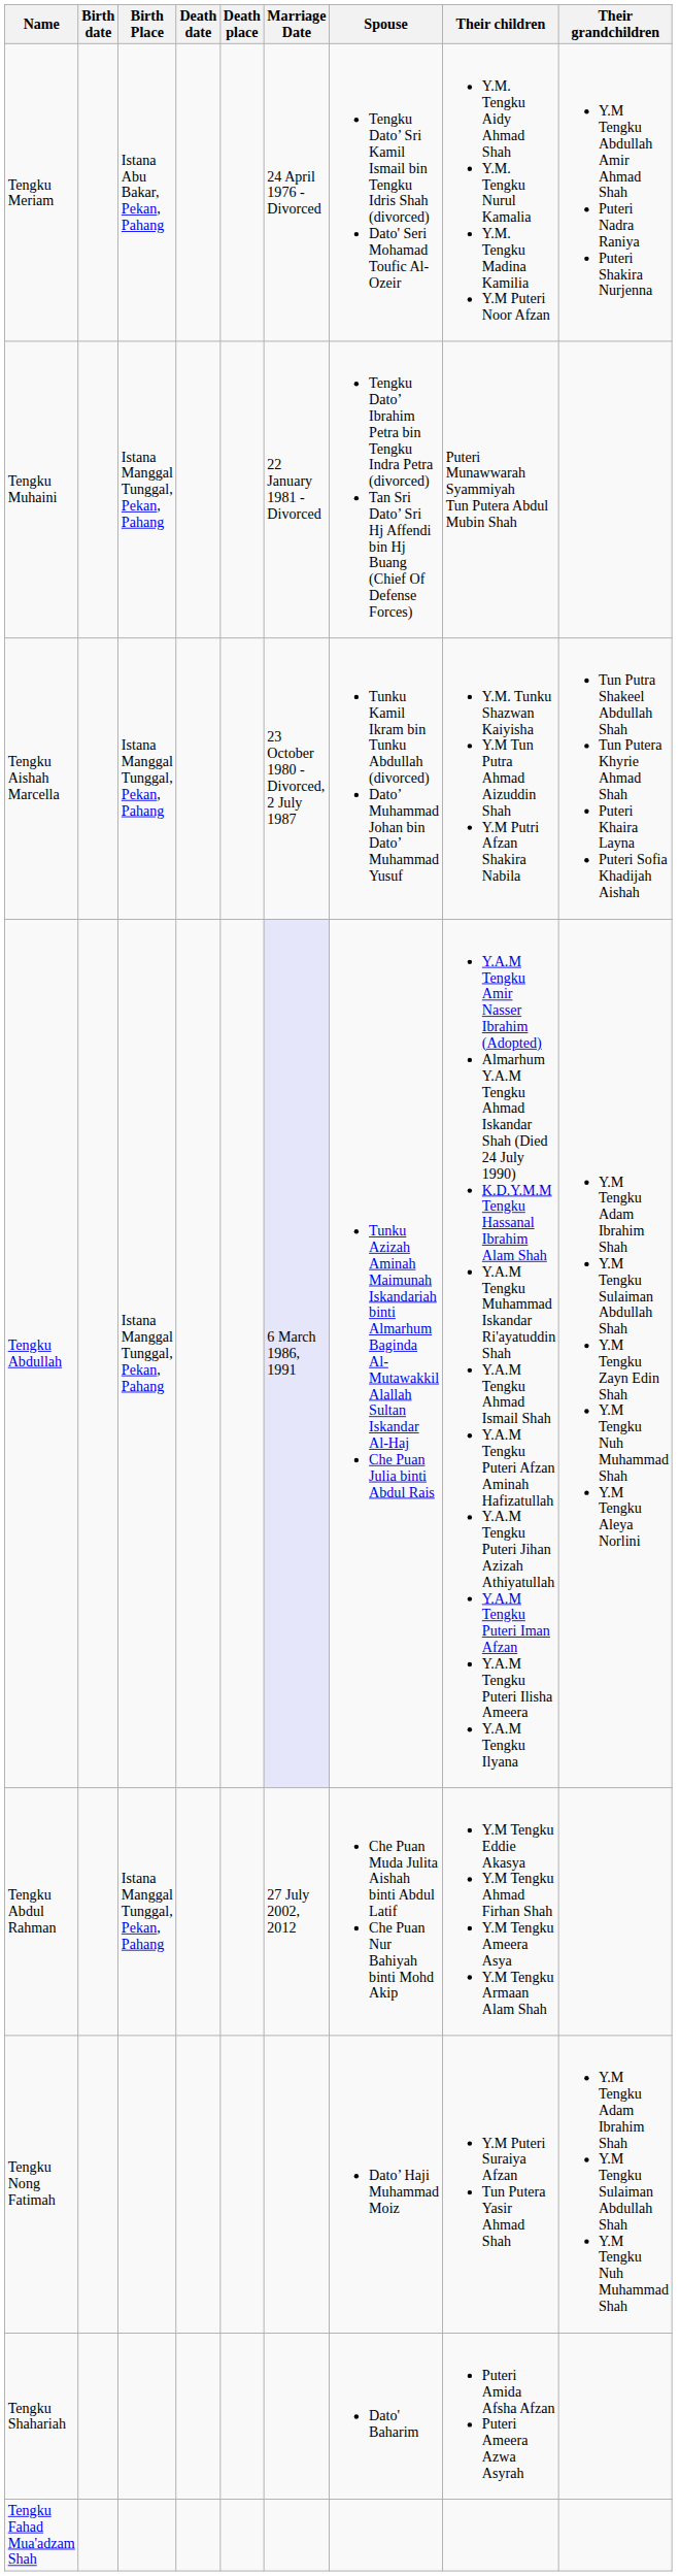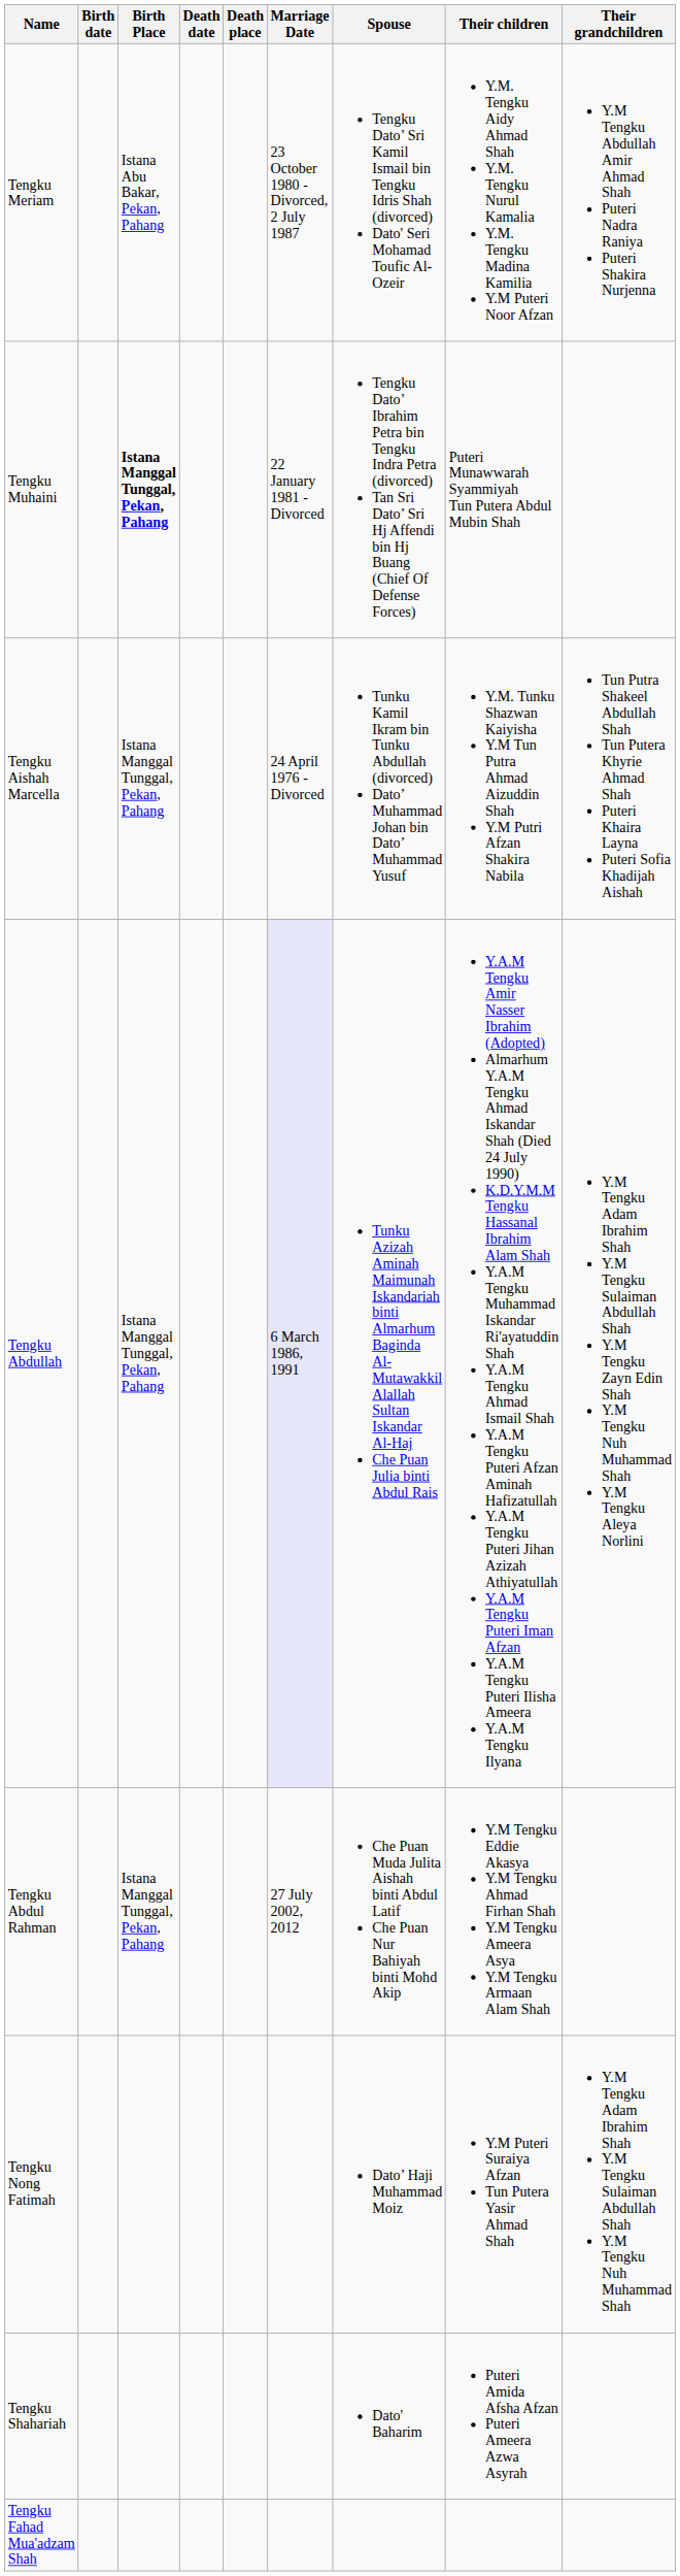Tengku Meriam | column 6: 24 April 1976 - Divorced -> 23 October 1980 - Divorced, 2 July 1987
Tengku Muhaini | Birth Place: normal -> bold
Tengku Aishah Marcella | column 6: 23 October 1980 - Divorced, 2 July 1987 -> 24 April 1976 - Divorced
